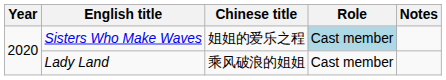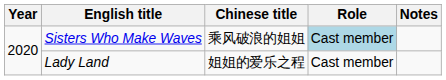Sisters Who Make Waves | Chinese title: 姐姐的爱乐之程 -> 乘风破浪的姐姐
Lady Land | Chinese title: 乘风破浪的姐姐 -> 姐姐的爱乐之程
